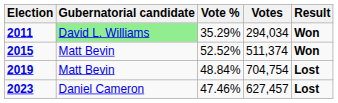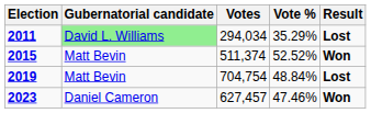columns swapped: Votes <-> Vote %
2011 | Result: Won -> Lost
2023 | Result: Lost -> Won
